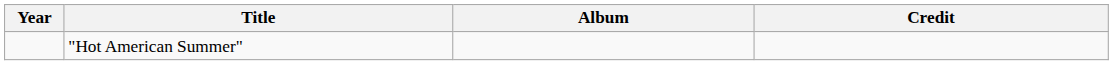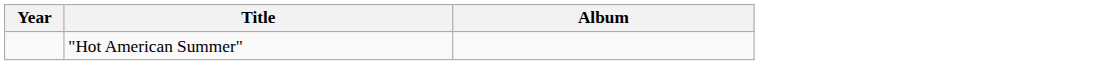- column: Credit
